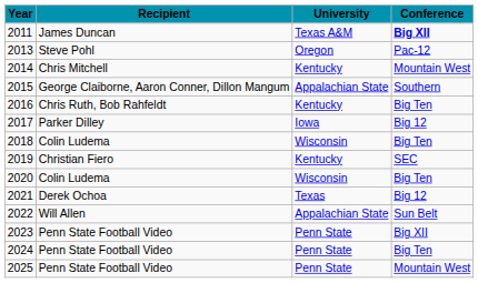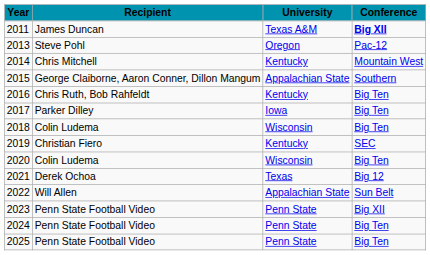2017 | Conference: Big 12 -> Big Ten
2025 | Conference: Mountain West -> Big Ten
